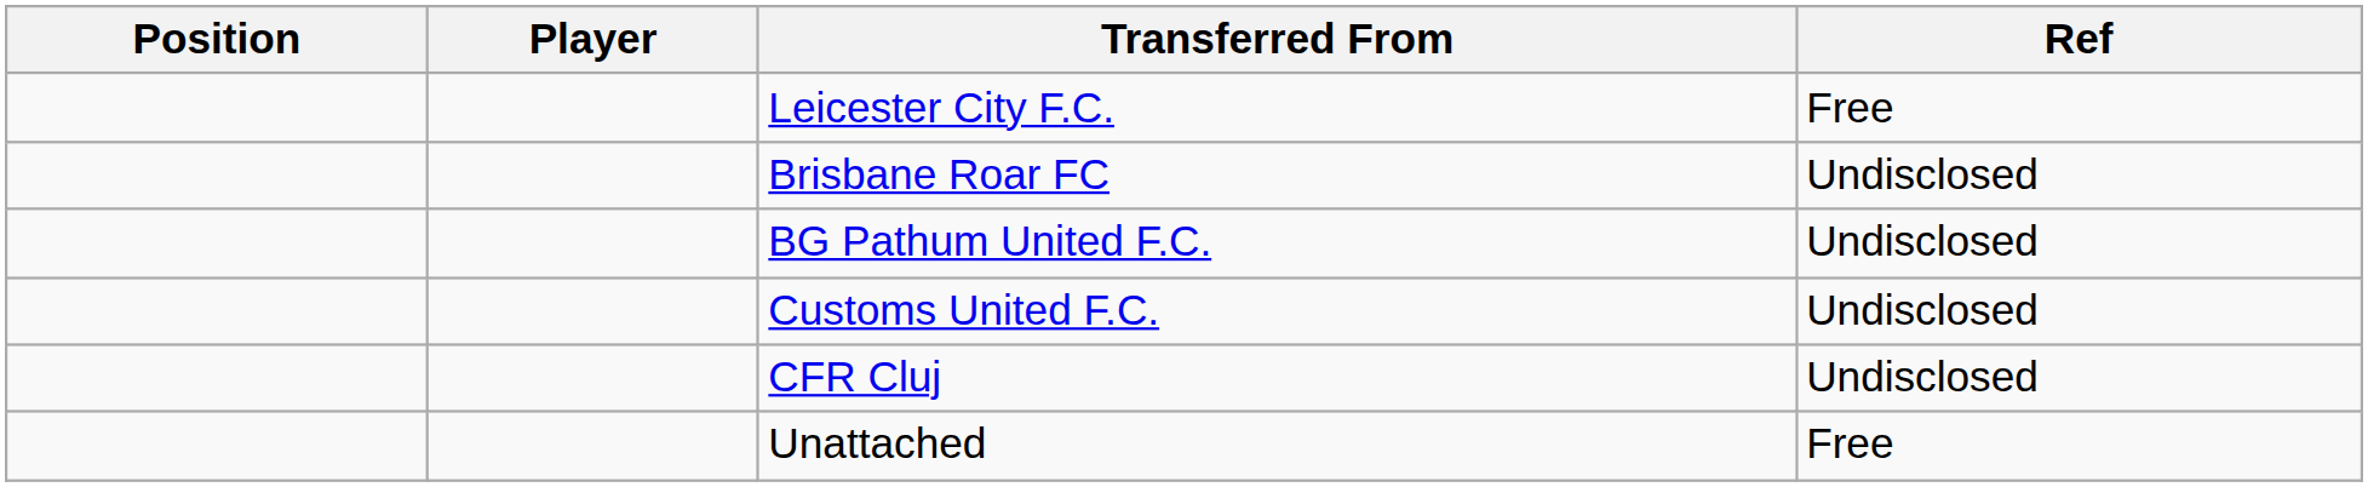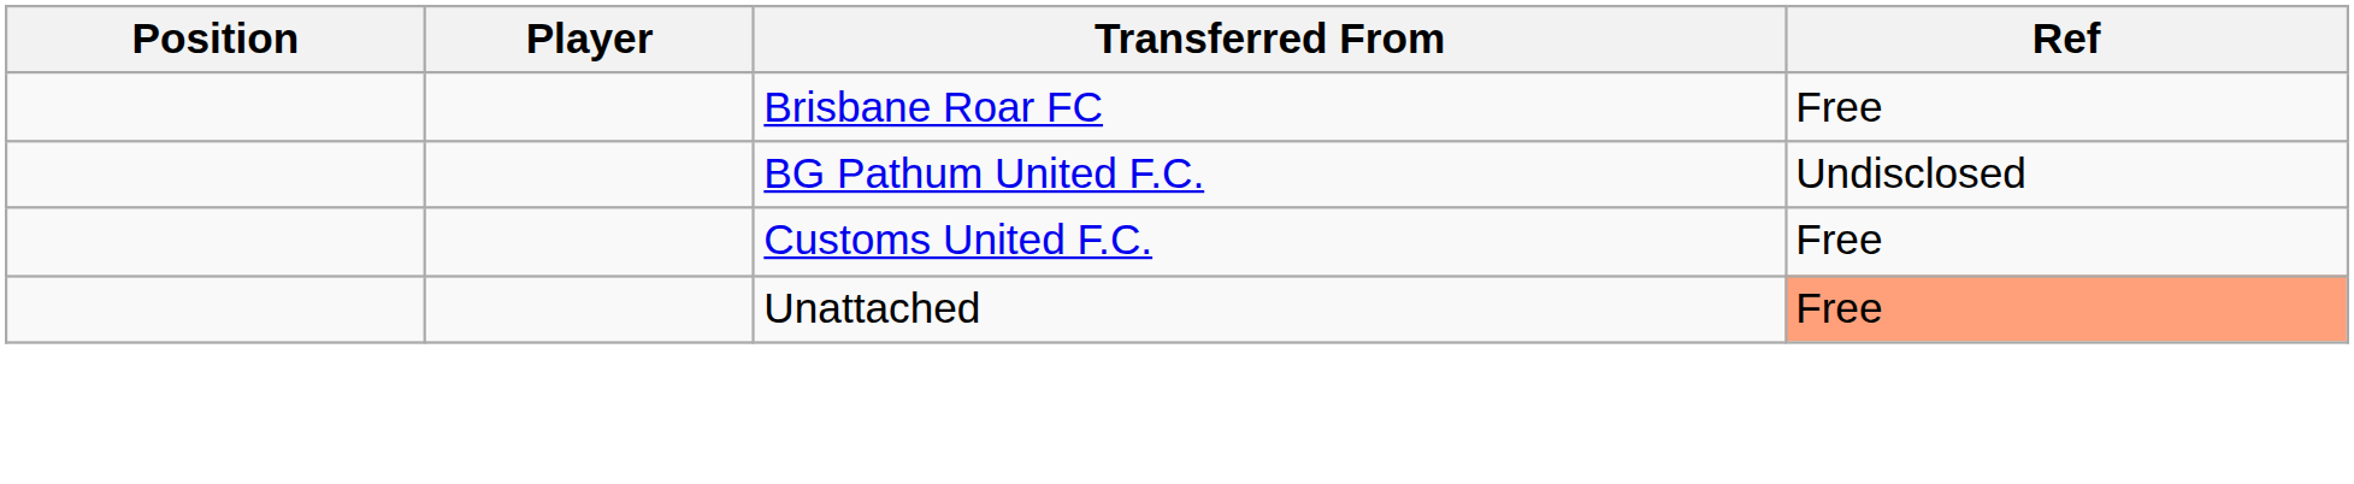- row: Leicester City F.C. | Free
Brisbane Roar FC | Ref: Undisclosed -> Free
Customs United F.C. | Ref: Undisclosed -> Free
- row: CFR Cluj | Undisclosed
Unattached | Ref: no background -> lightsalmon background
